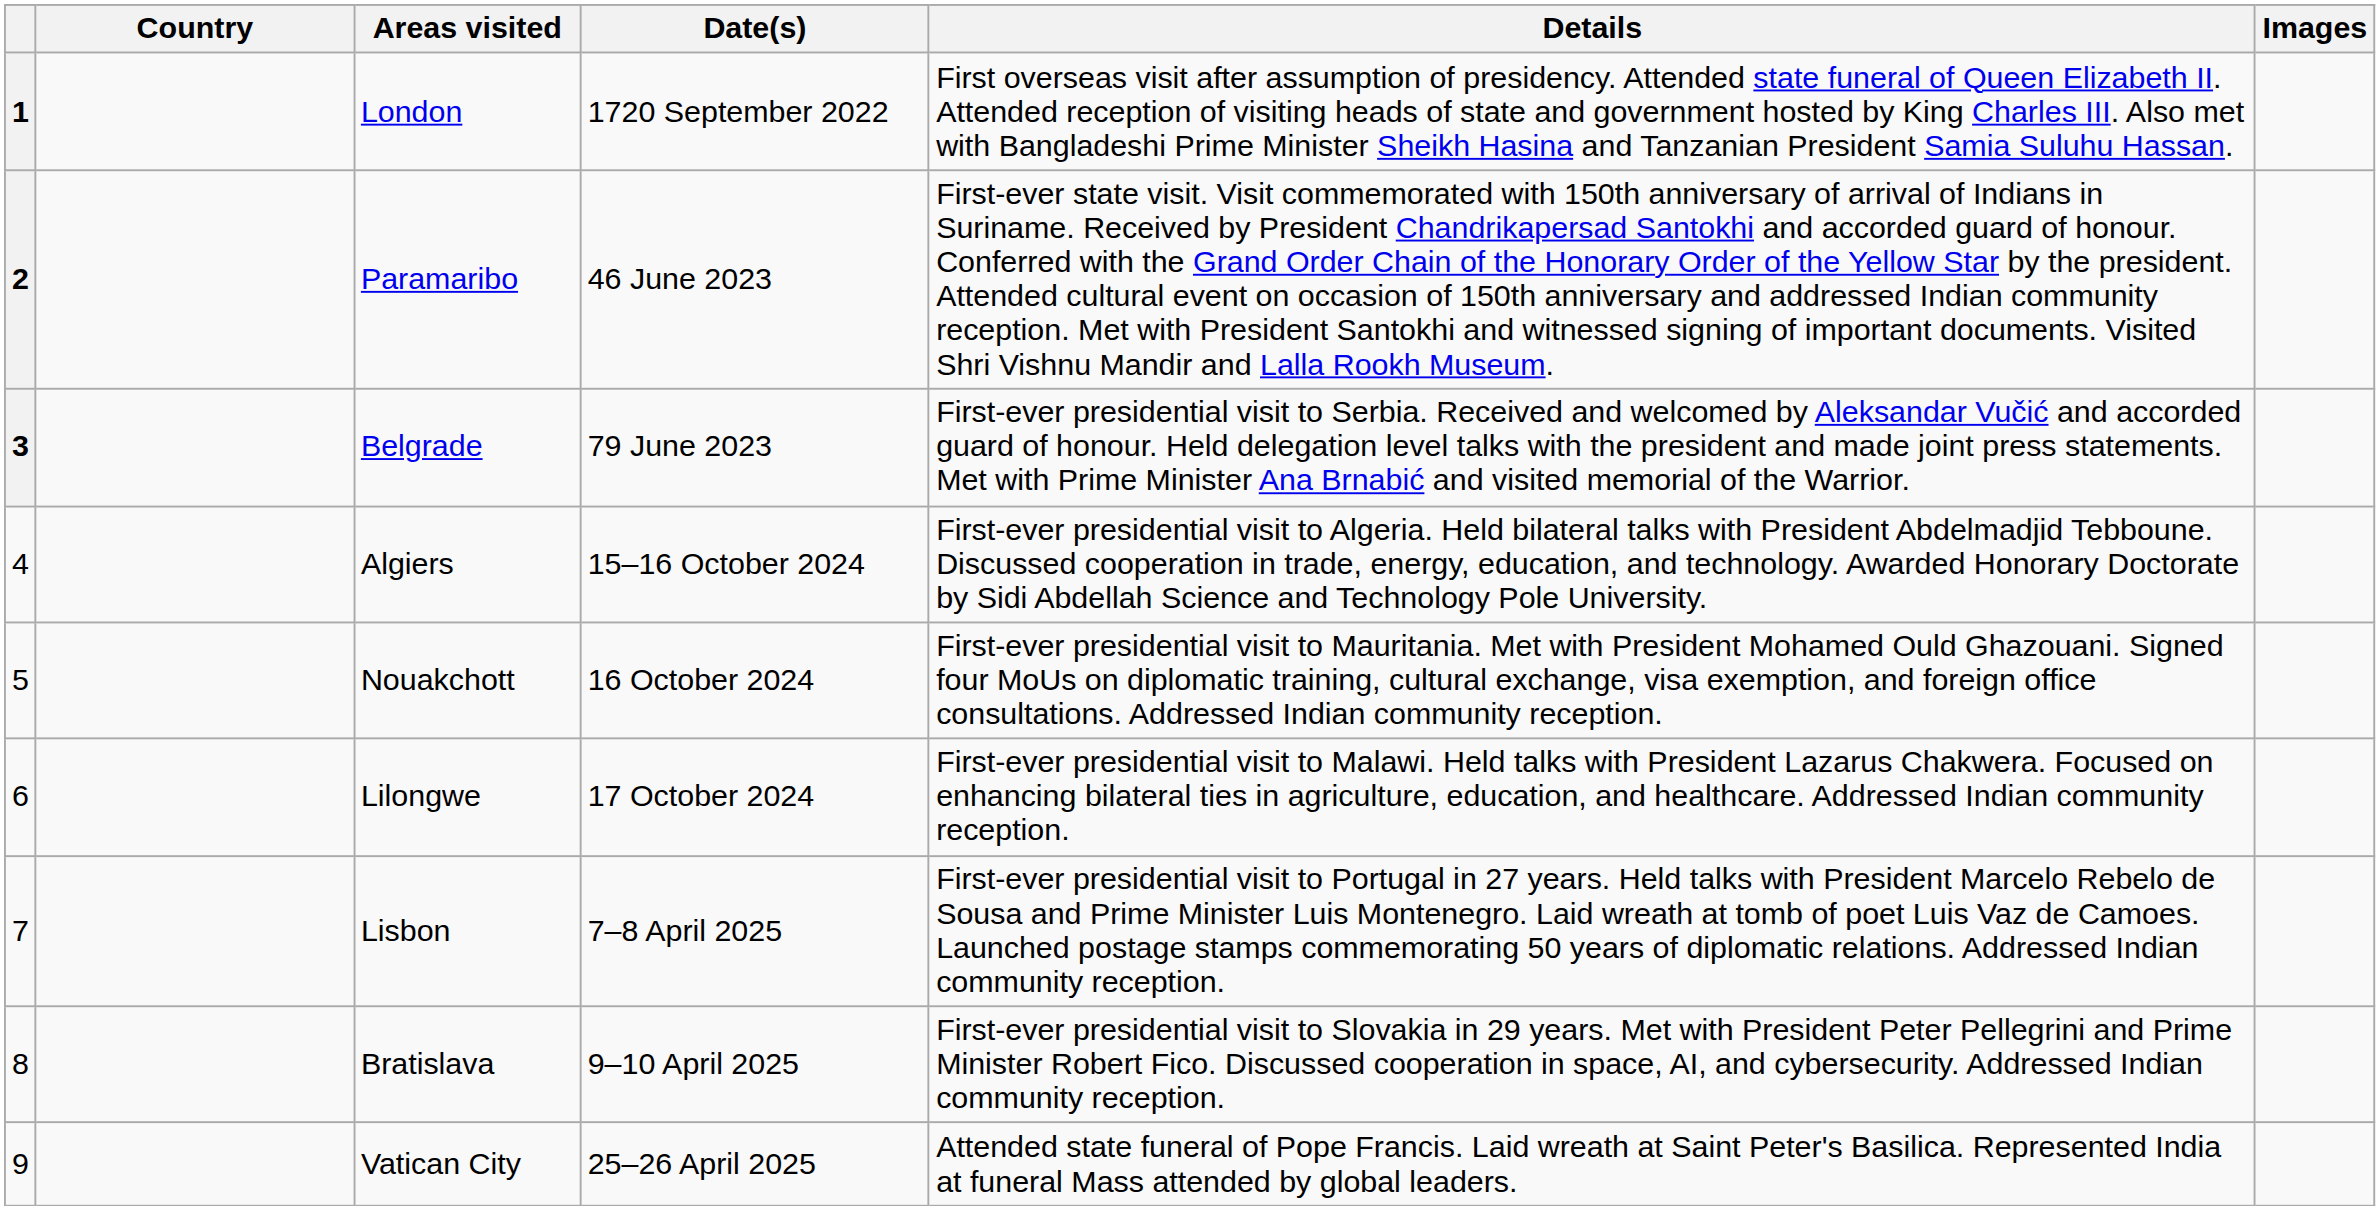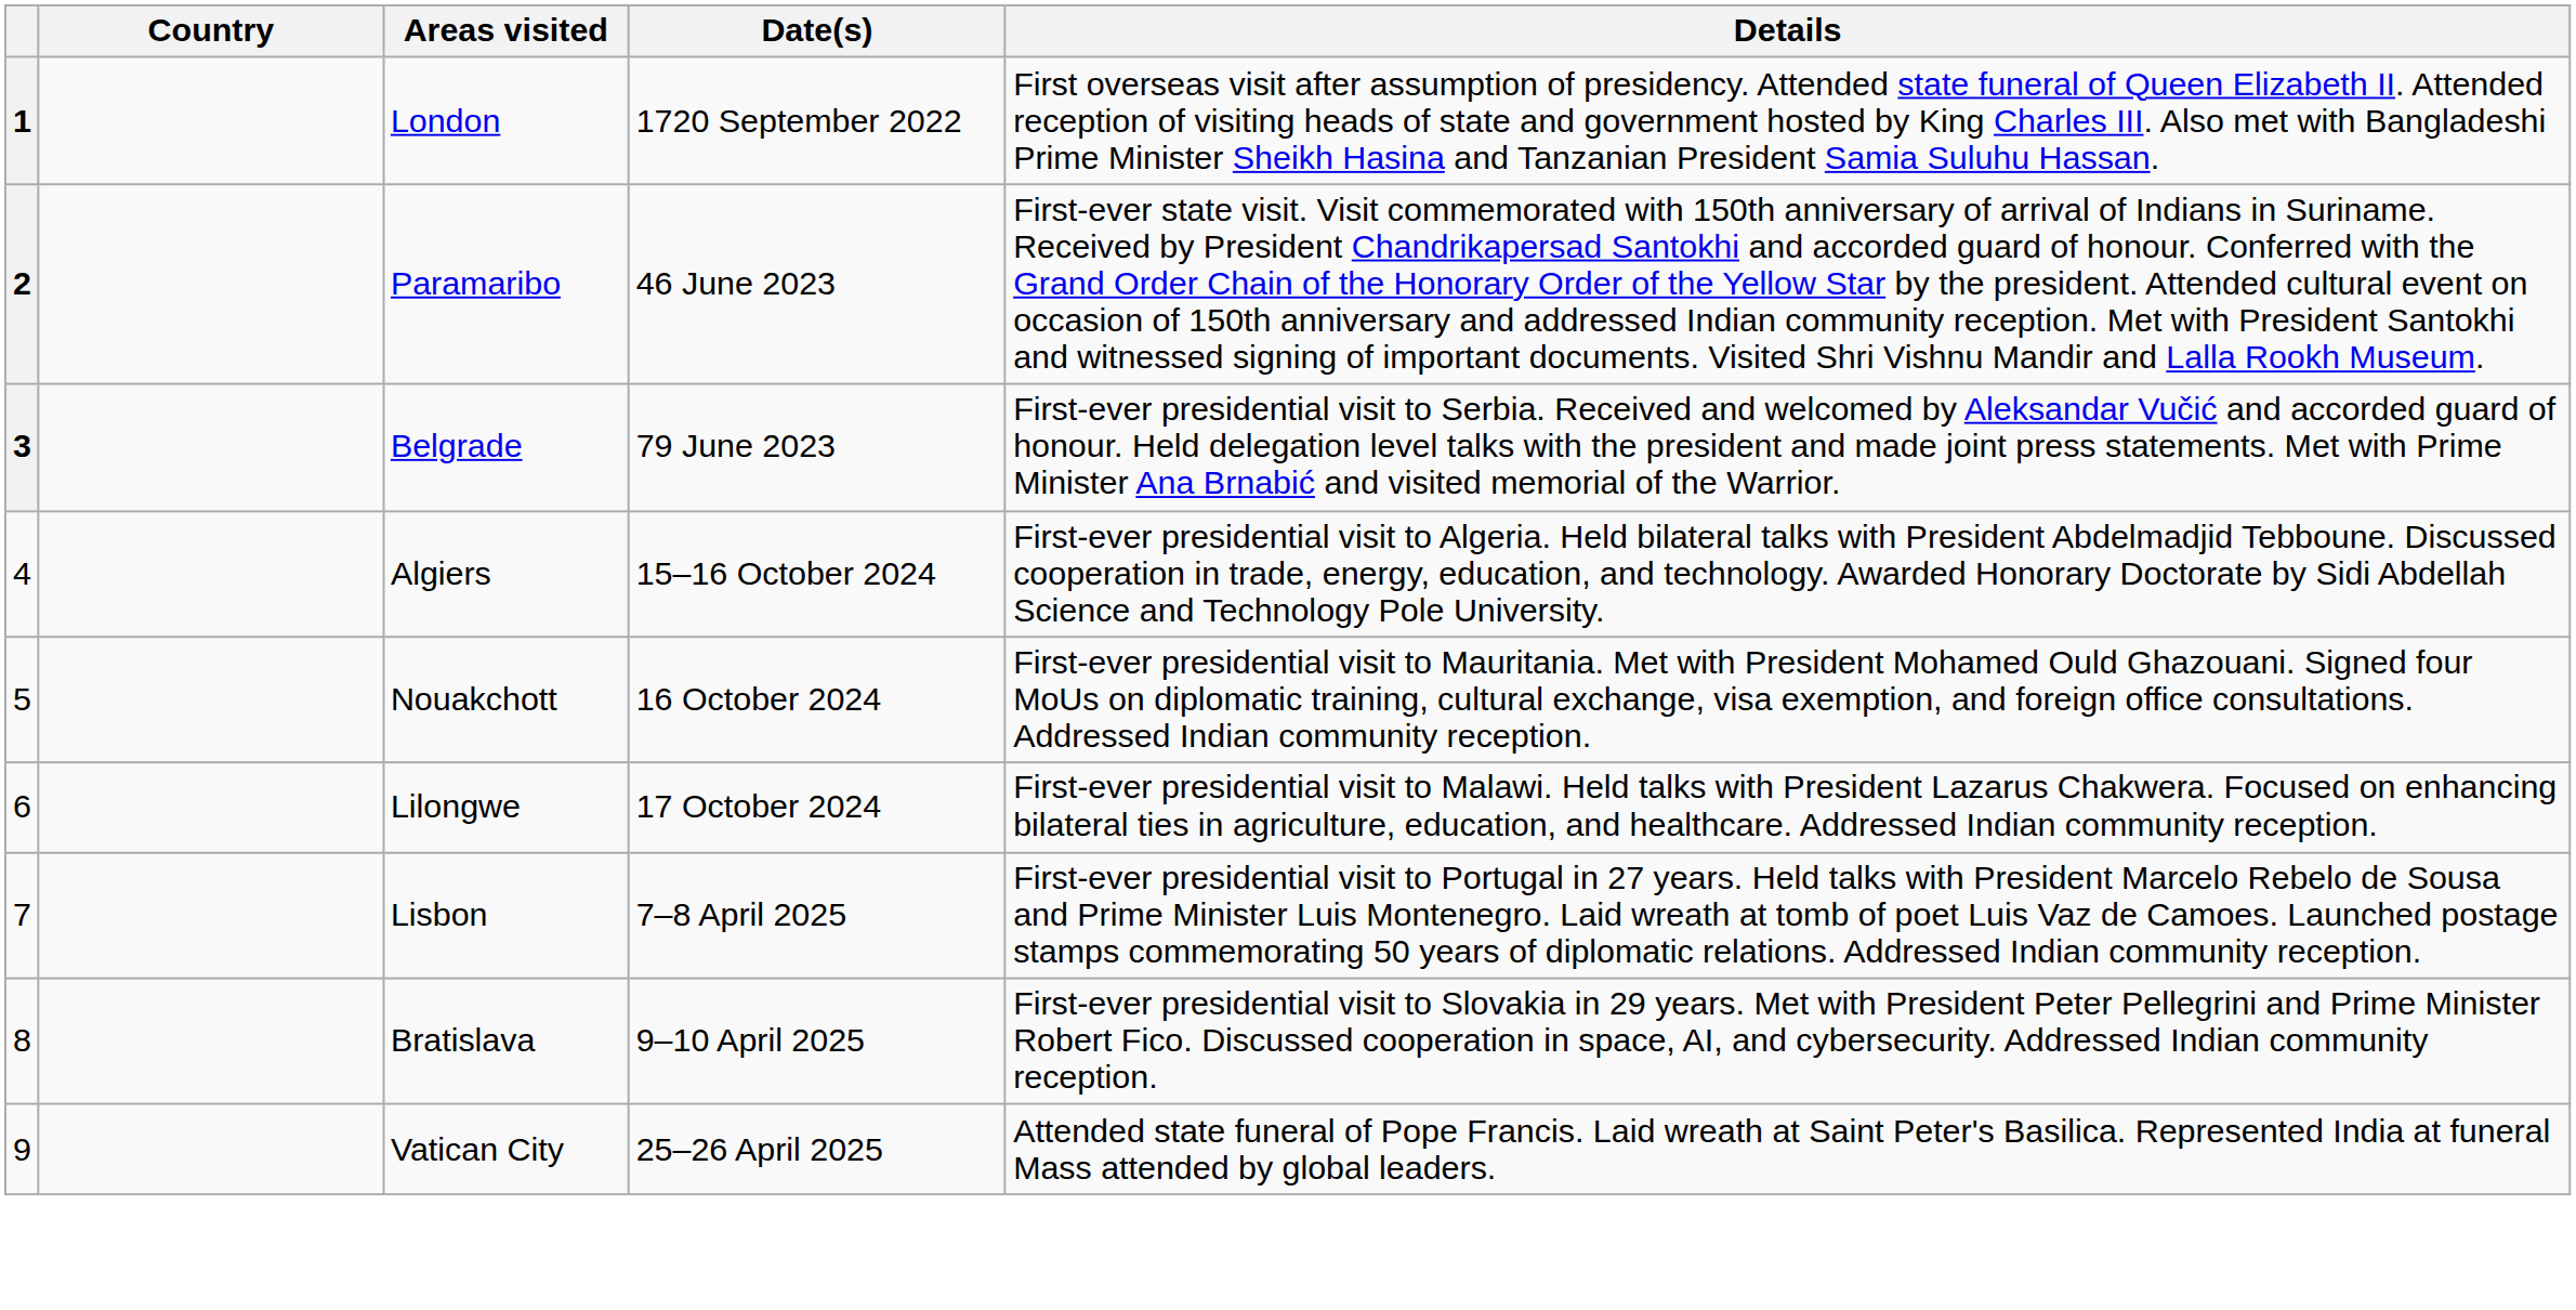- column: Images
